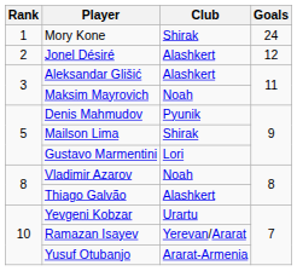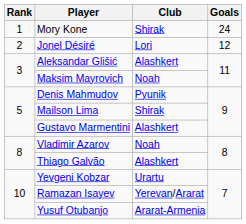Jonel Désiré | Club: Alashkert -> Lori
Gustavo Marmentini | Club: Lori -> Alashkert
